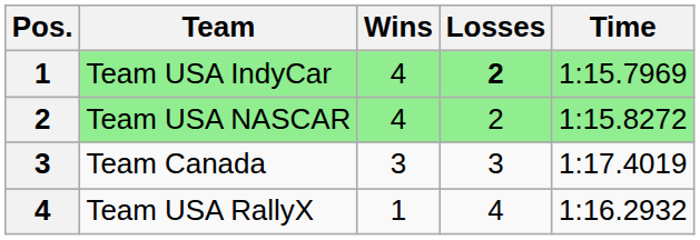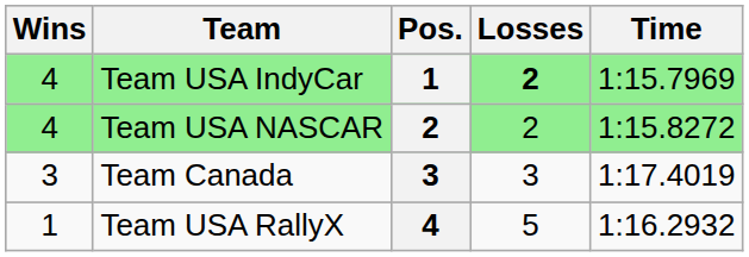columns swapped: Pos. <-> Wins
Team USA RallyX | Losses: 4 -> 5
